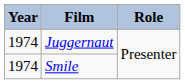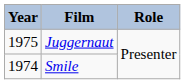Juggernaut | Year: 1974 -> 1975
